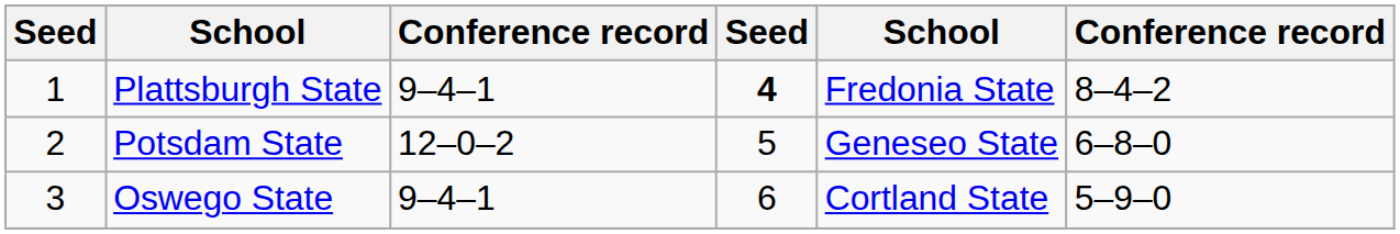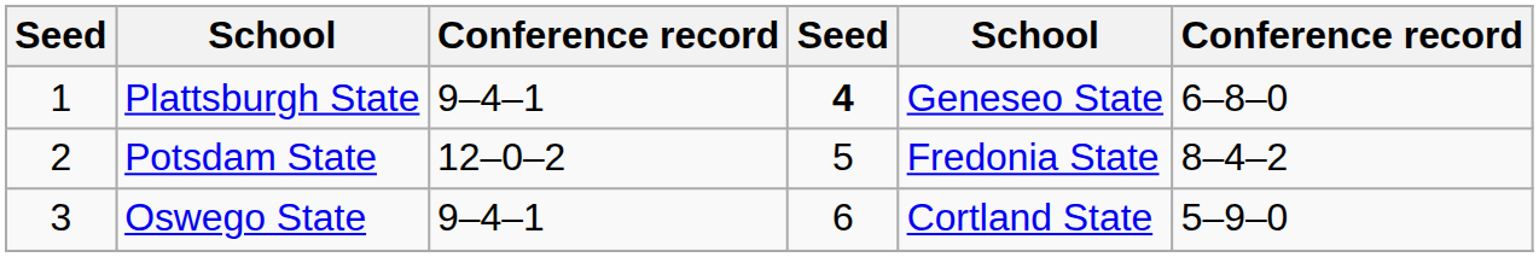Plattsburgh State | column 5: Fredonia State -> Geneseo State
Plattsburgh State | column 6: 8–4–2 -> 6–8–0
Potsdam State | column 5: Geneseo State -> Fredonia State
Potsdam State | column 6: 6–8–0 -> 8–4–2
